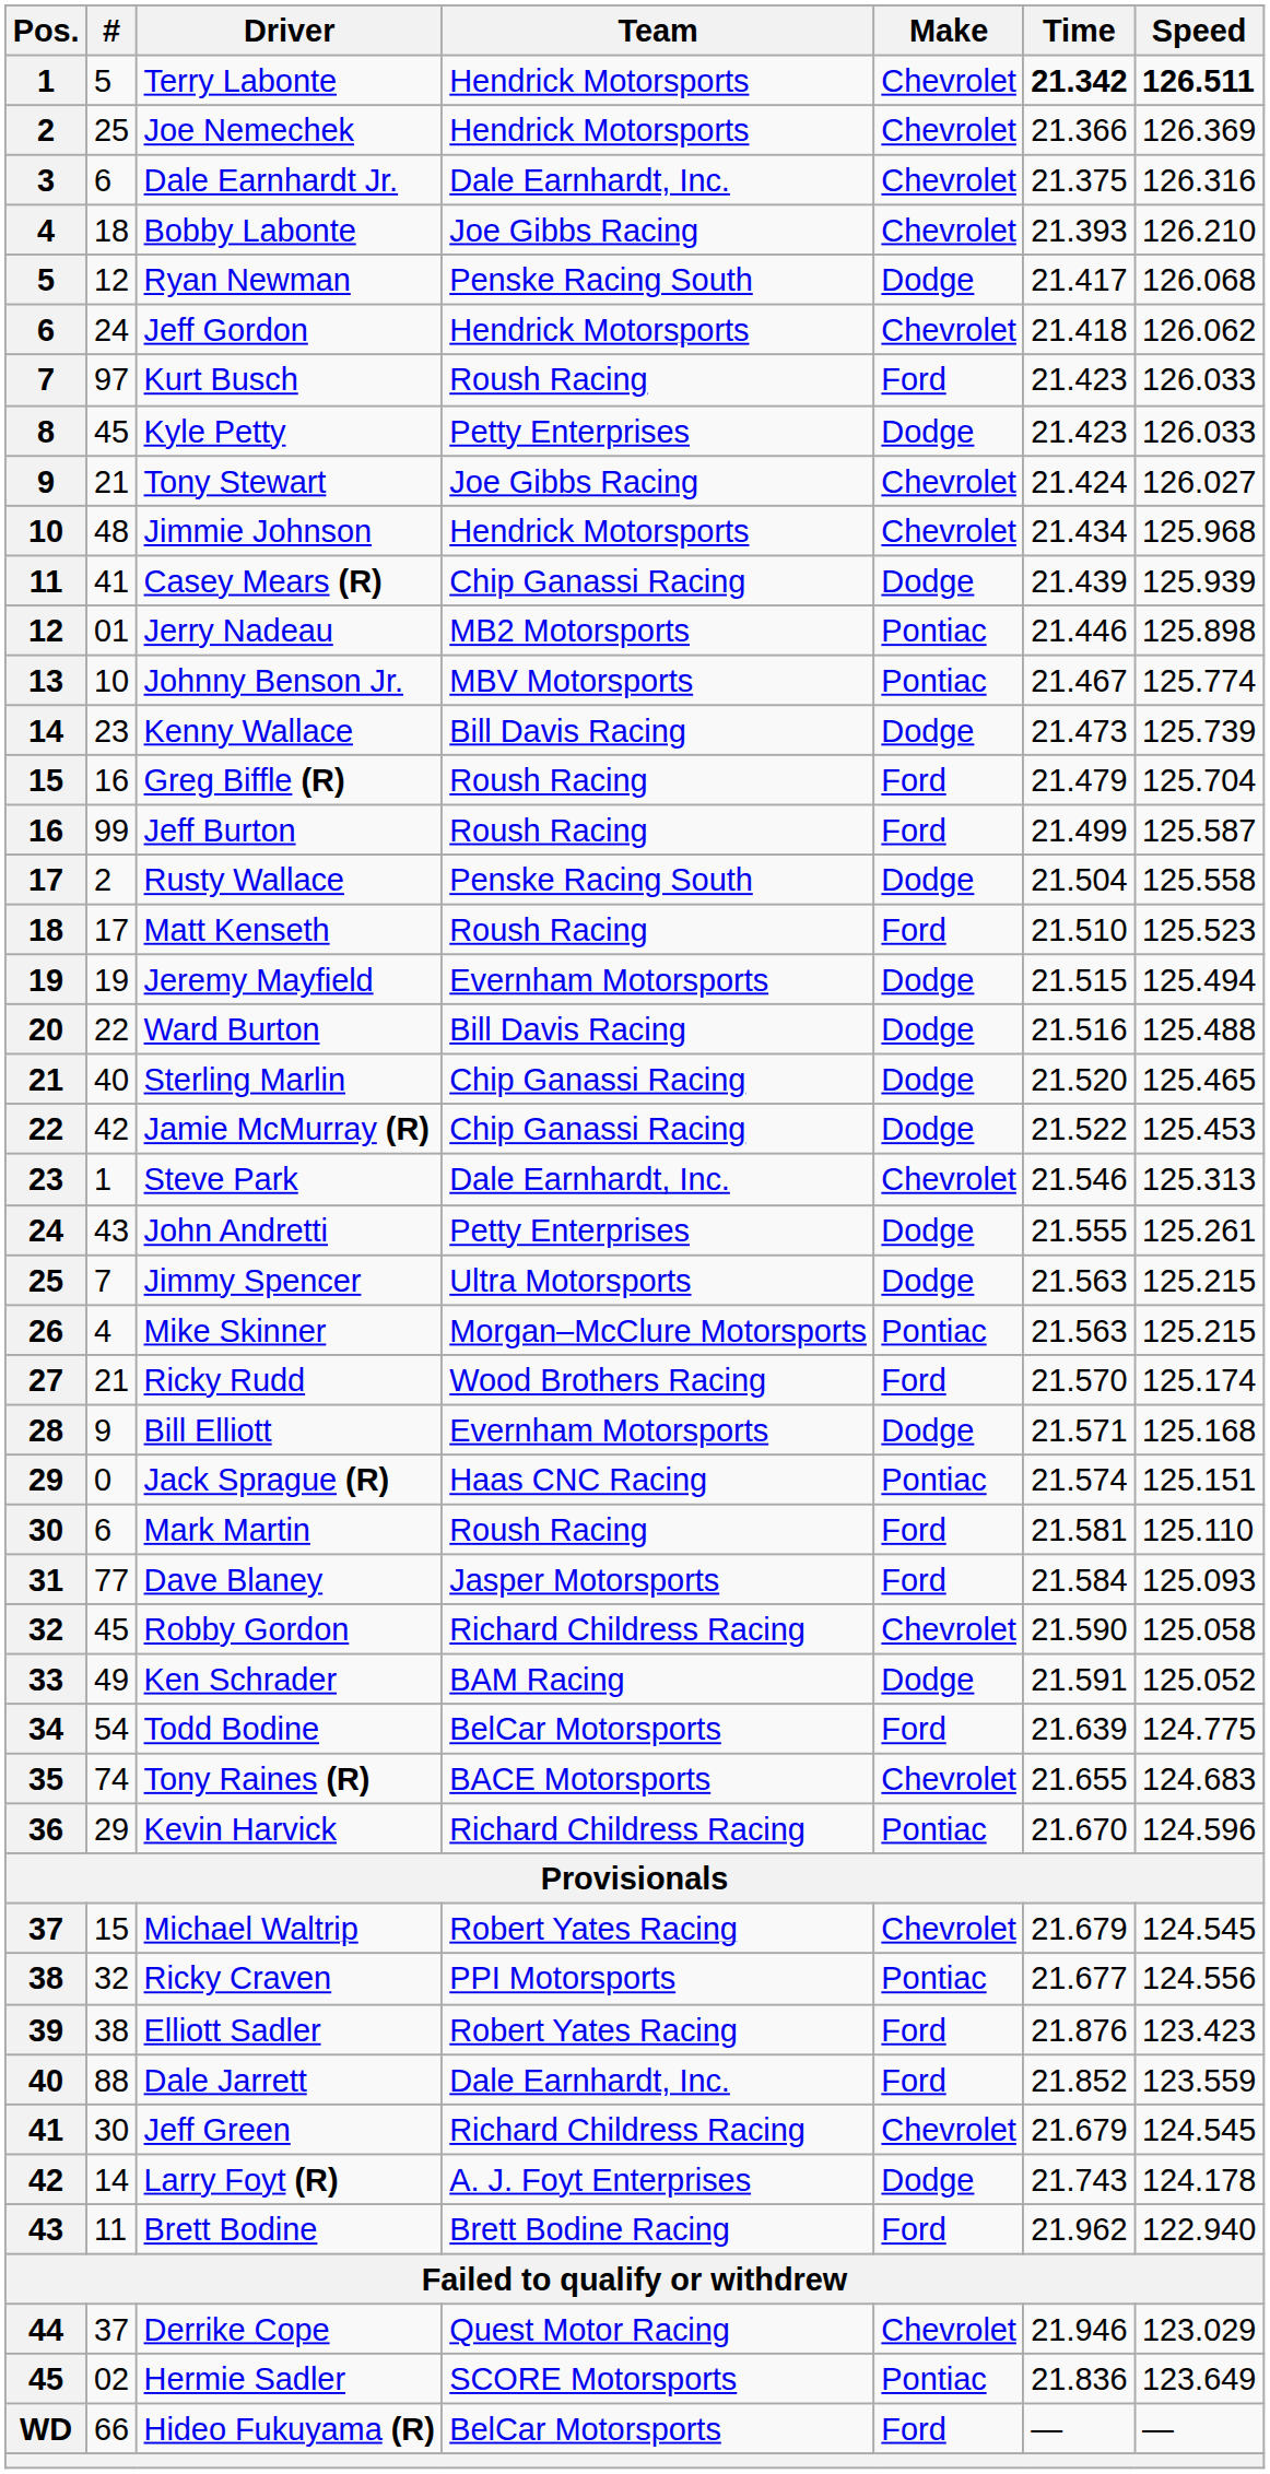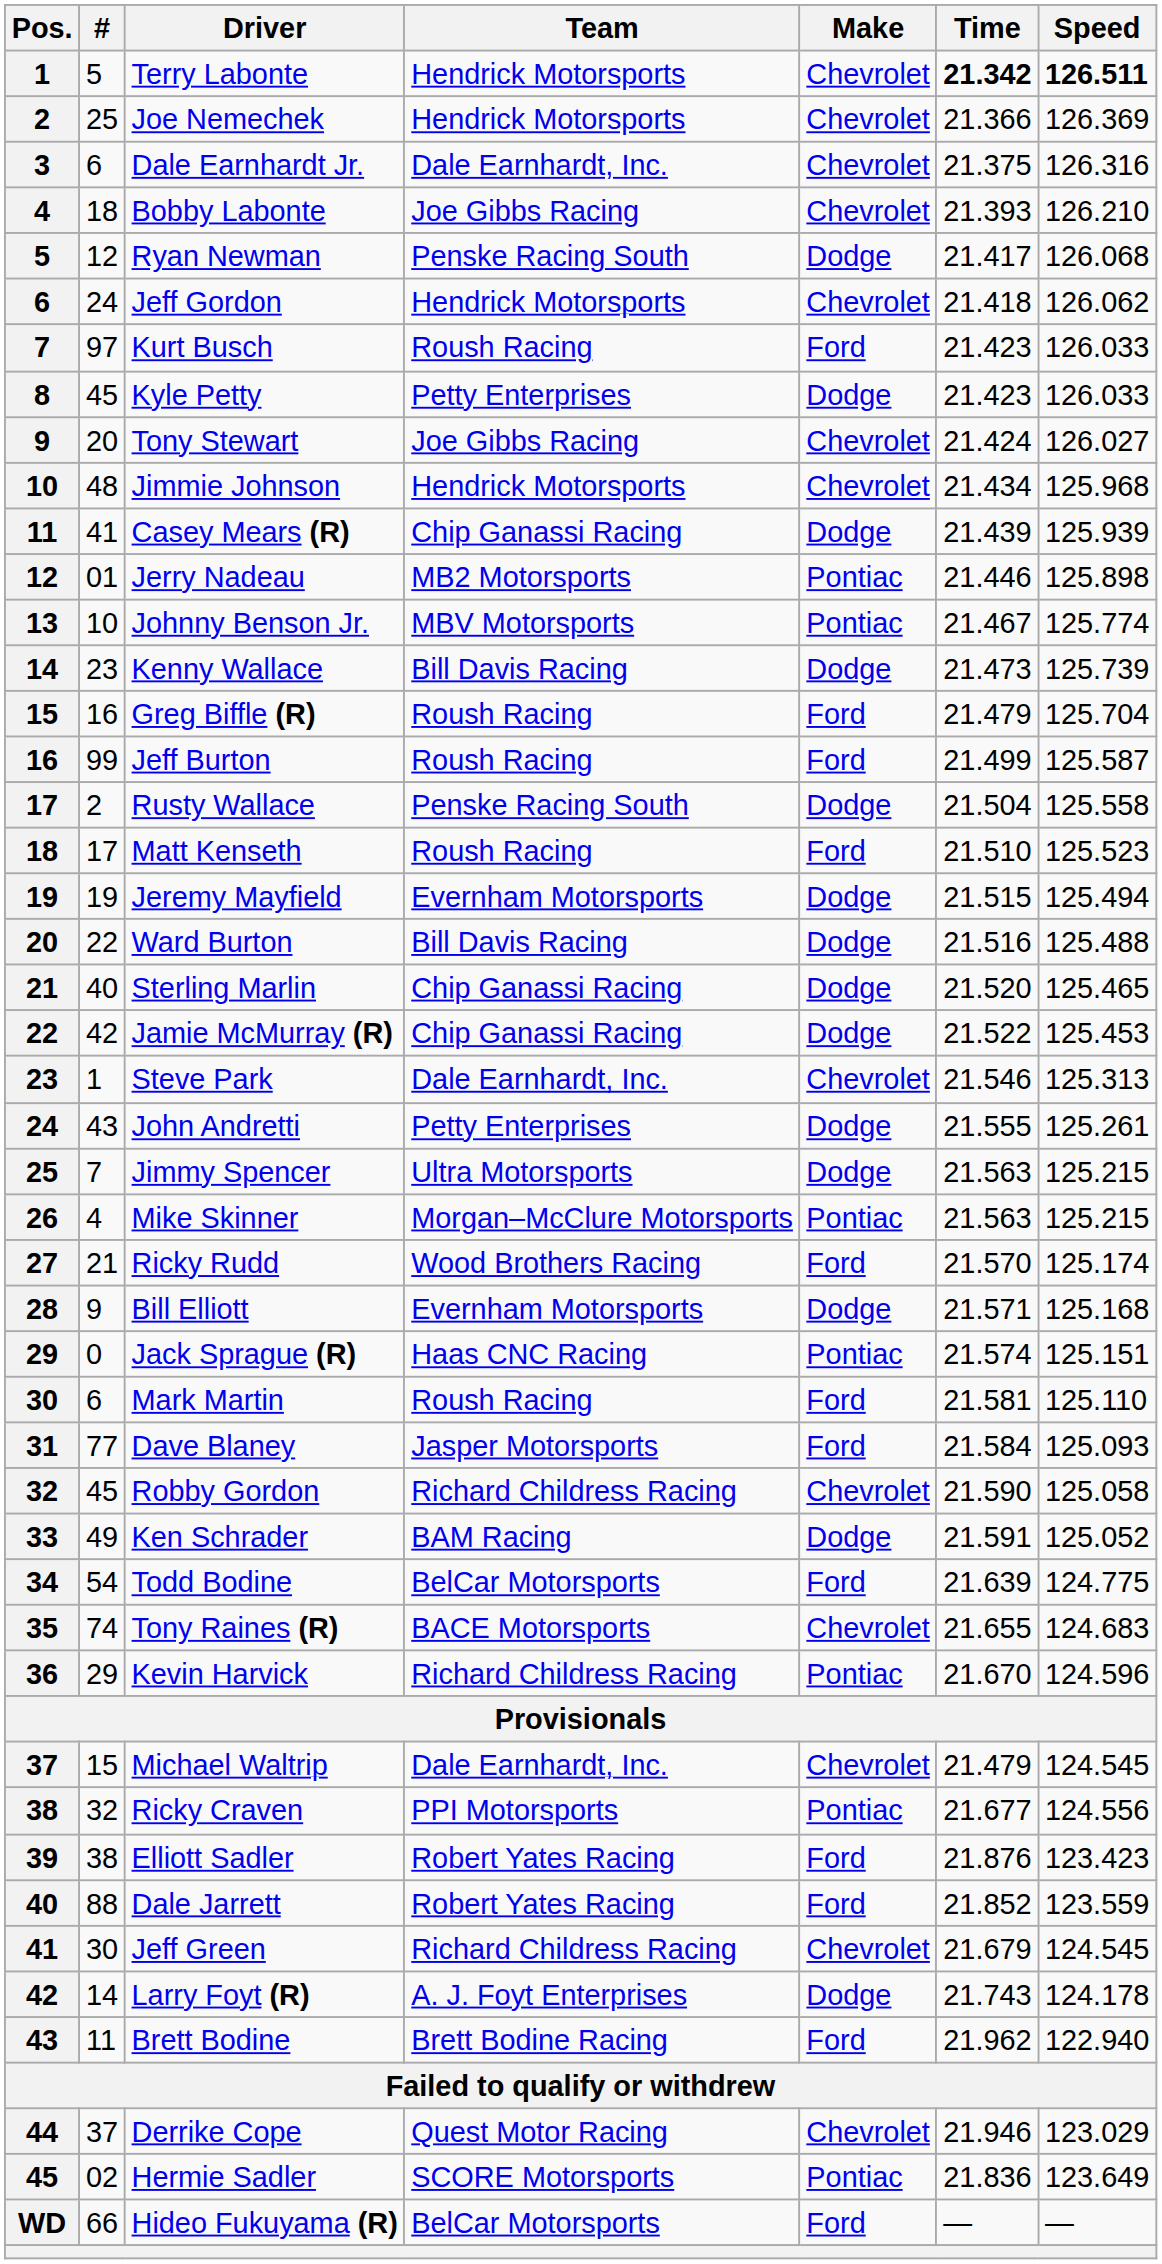Tony Stewart | #: 21 -> 20
Michael Waltrip | Team: Robert Yates Racing -> Dale Earnhardt, Inc.
Michael Waltrip | Time: 21.679 -> 21.479
Dale Jarrett | Team: Dale Earnhardt, Inc. -> Robert Yates Racing
